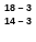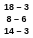+ row: 8 – 6
